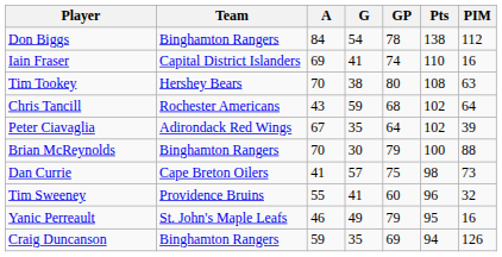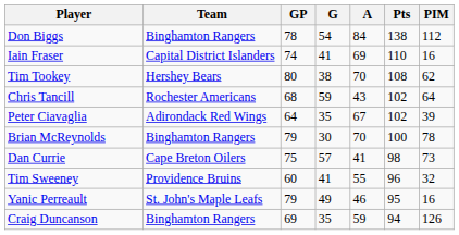columns swapped: GP <-> A
Tim Tookey | PIM: 63 -> 62
Brian McReynolds | PIM: 88 -> 78
